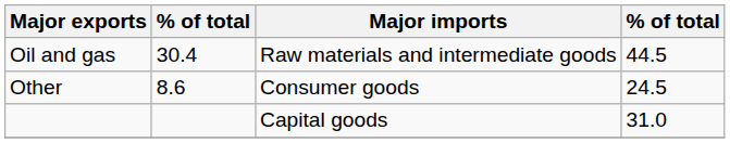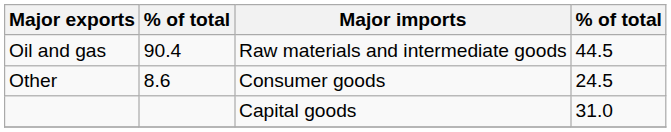Oil and gas | column 2: 30.4 -> 90.4
